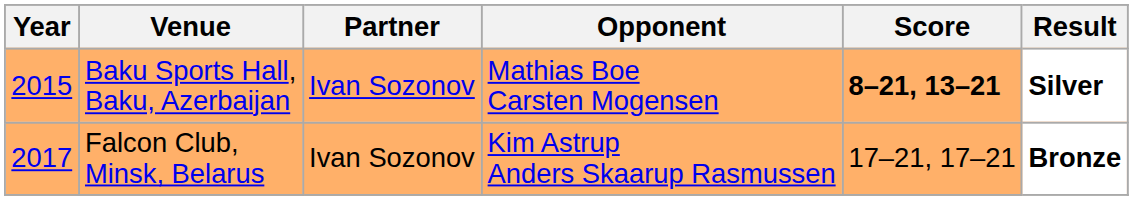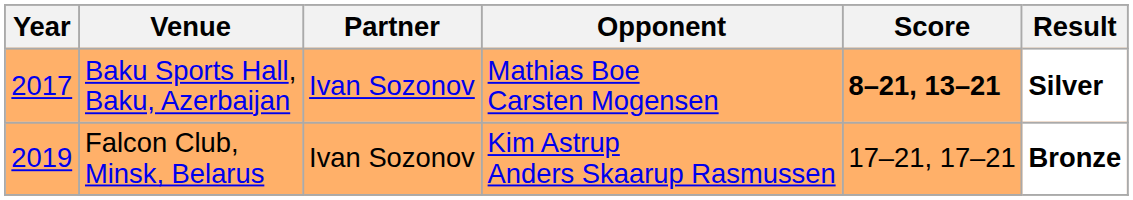Baku Sports Hall, Baku, Azerbaijan | Year: 2015 -> 2017
Falcon Club, Minsk, Belarus | Year: 2017 -> 2019
